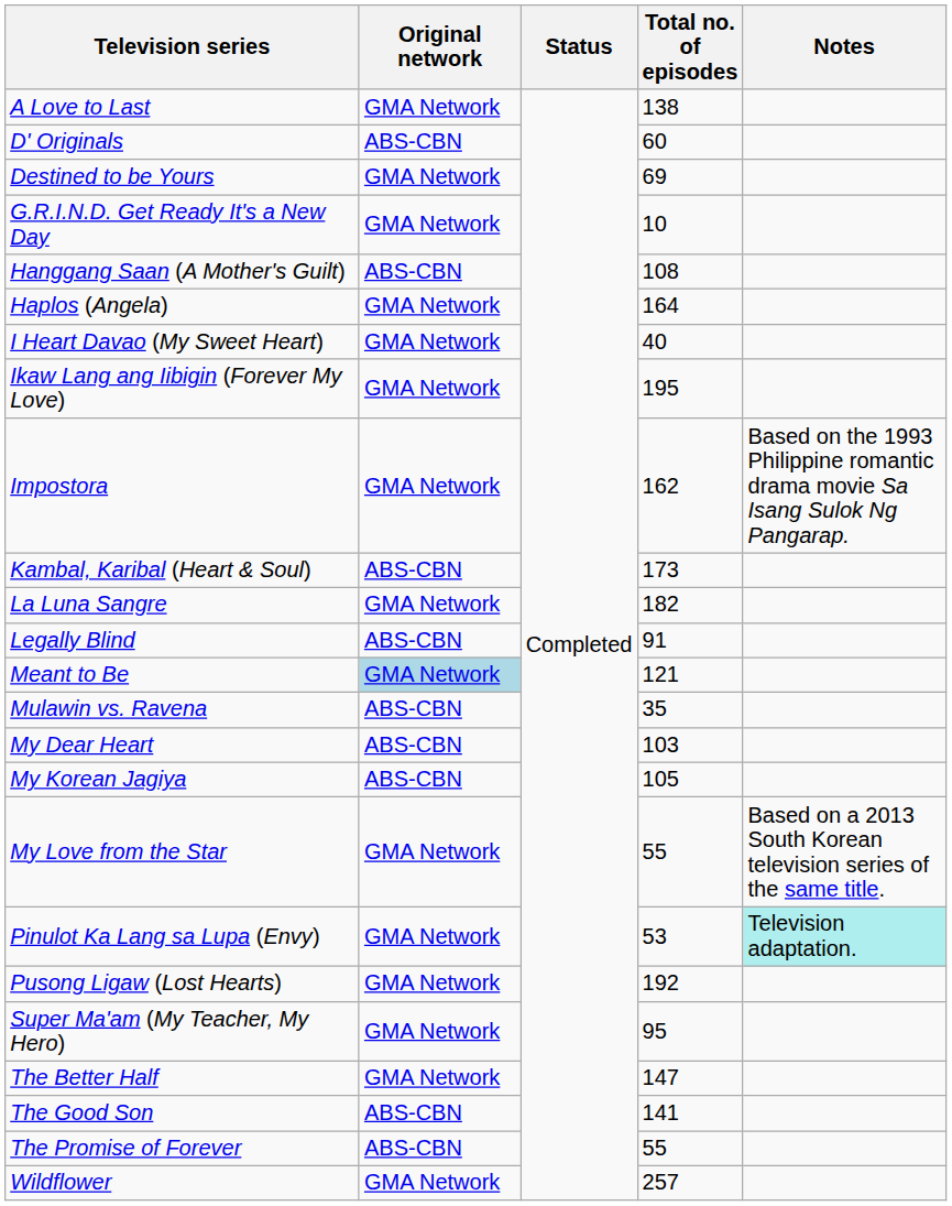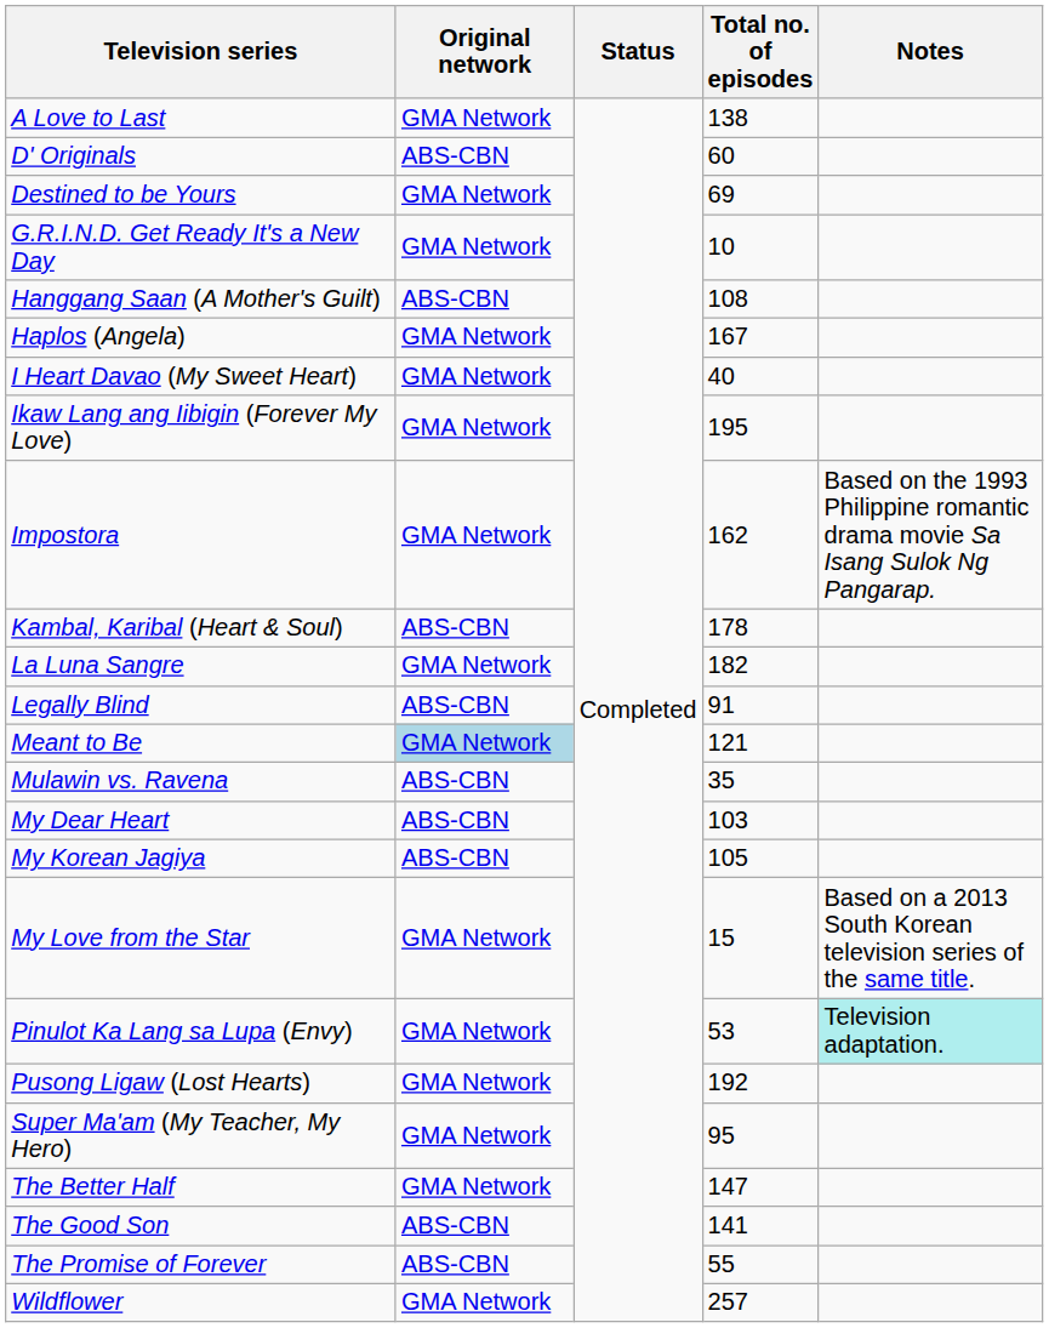Haplos (Angela) | Total no. of episodes: 164 -> 167
Kambal, Karibal (Heart & Soul) | Total no. of episodes: 173 -> 178
My Love from the Star | Total no. of episodes: 55 -> 15
